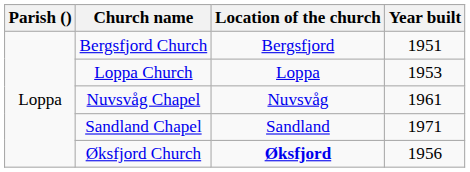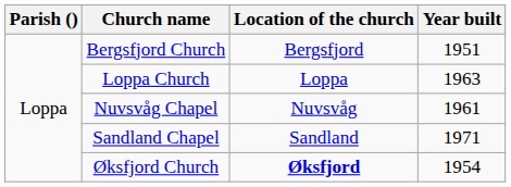Loppa Church | Year built: 1953 -> 1963
Øksfjord Church | Year built: 1956 -> 1954
